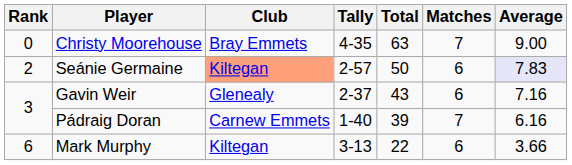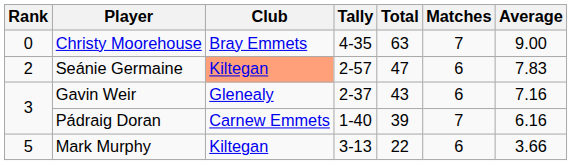Seánie Germaine | Total: 50 -> 47
Seánie Germaine | Average: lavender background -> no background
Mark Murphy | Rank: 6 -> 5
